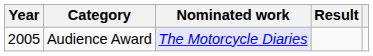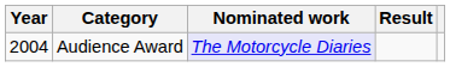Audience Award | Year: 2005 -> 2004
